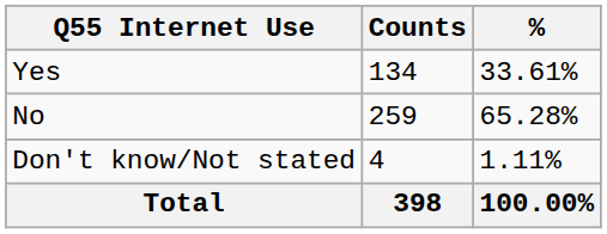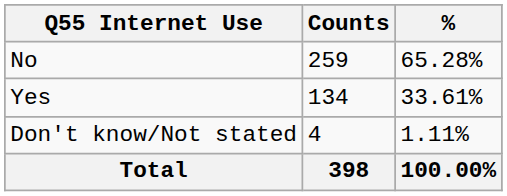rows swapped: Yes <-> No
